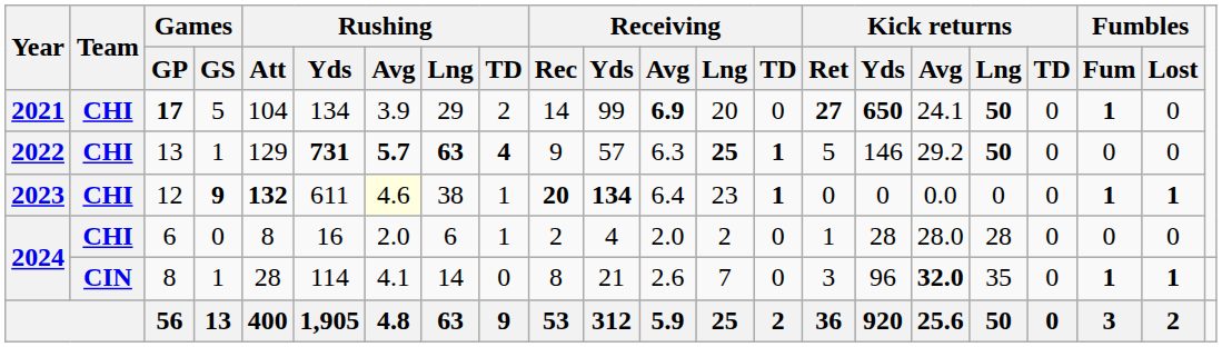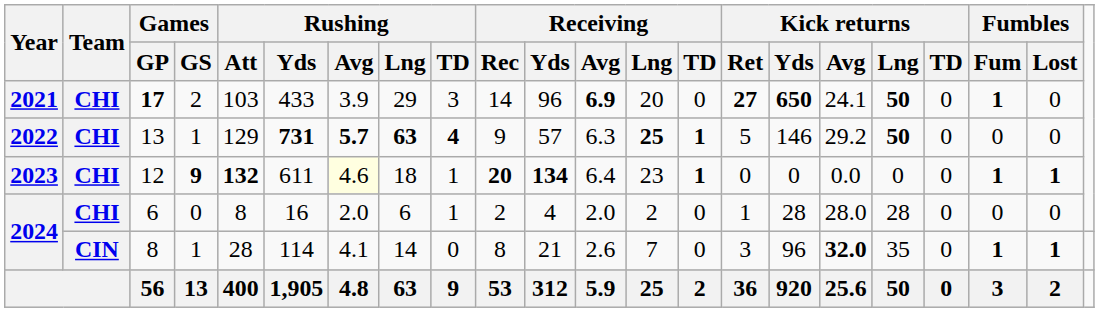17 | Games / GS: 5 -> 2
17 | Rushing / Att: 104 -> 103
17 | Rushing / Yds: 134 -> 433
17 | Rushing / TD: 2 -> 3
17 | Receiving / Yds: 99 -> 96
12 | Rushing / Lng: 38 -> 18
